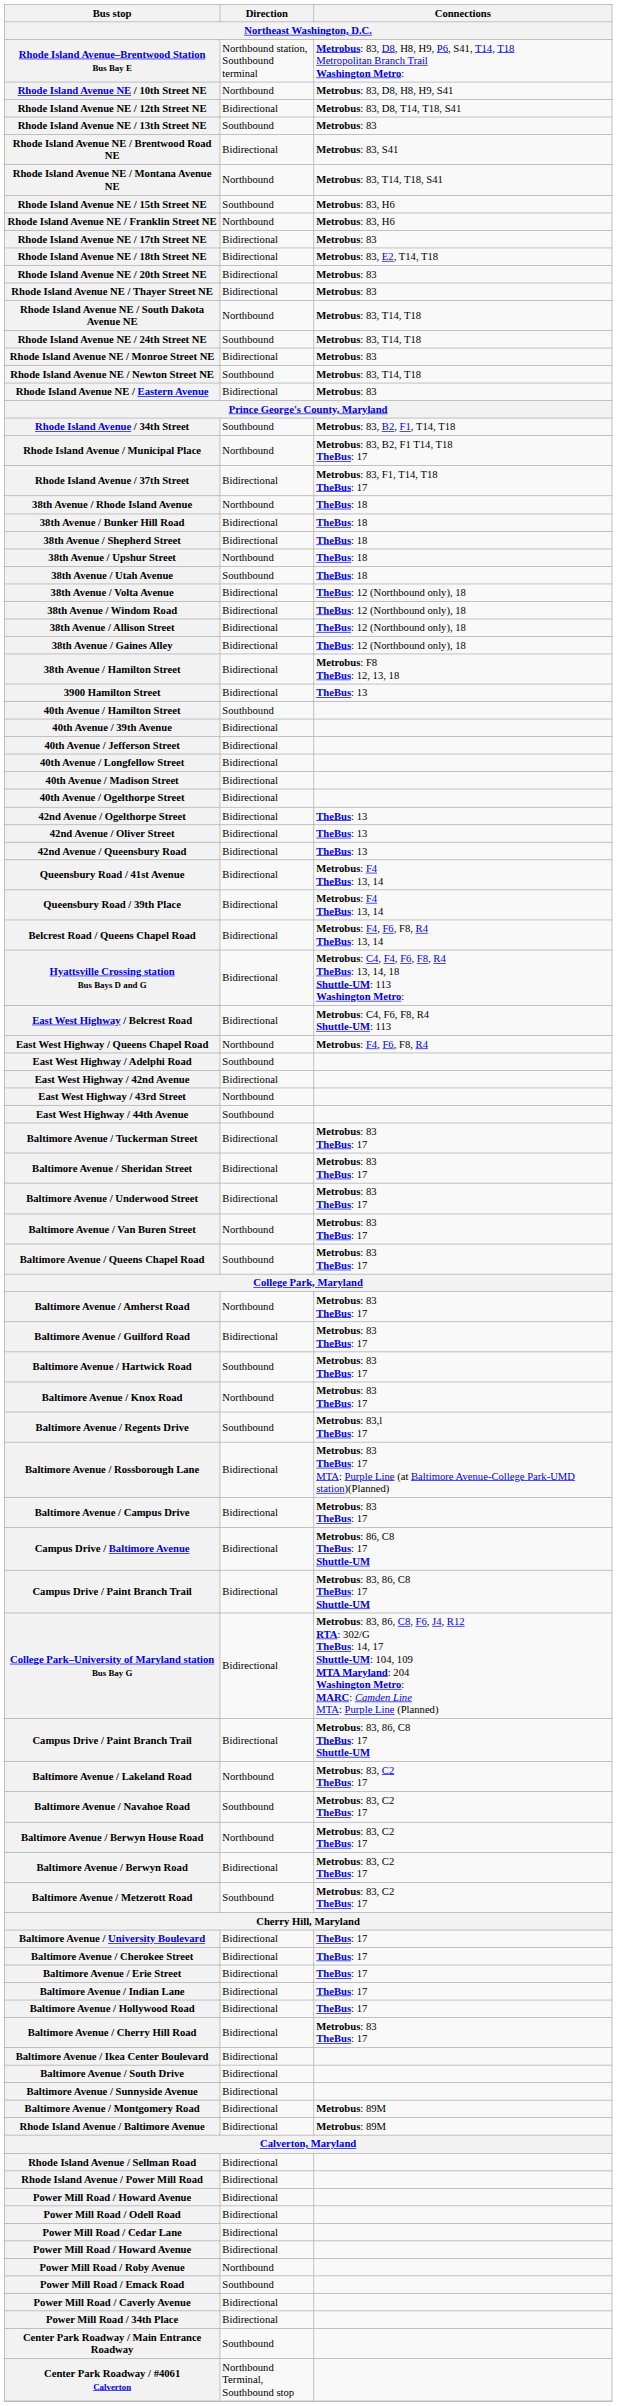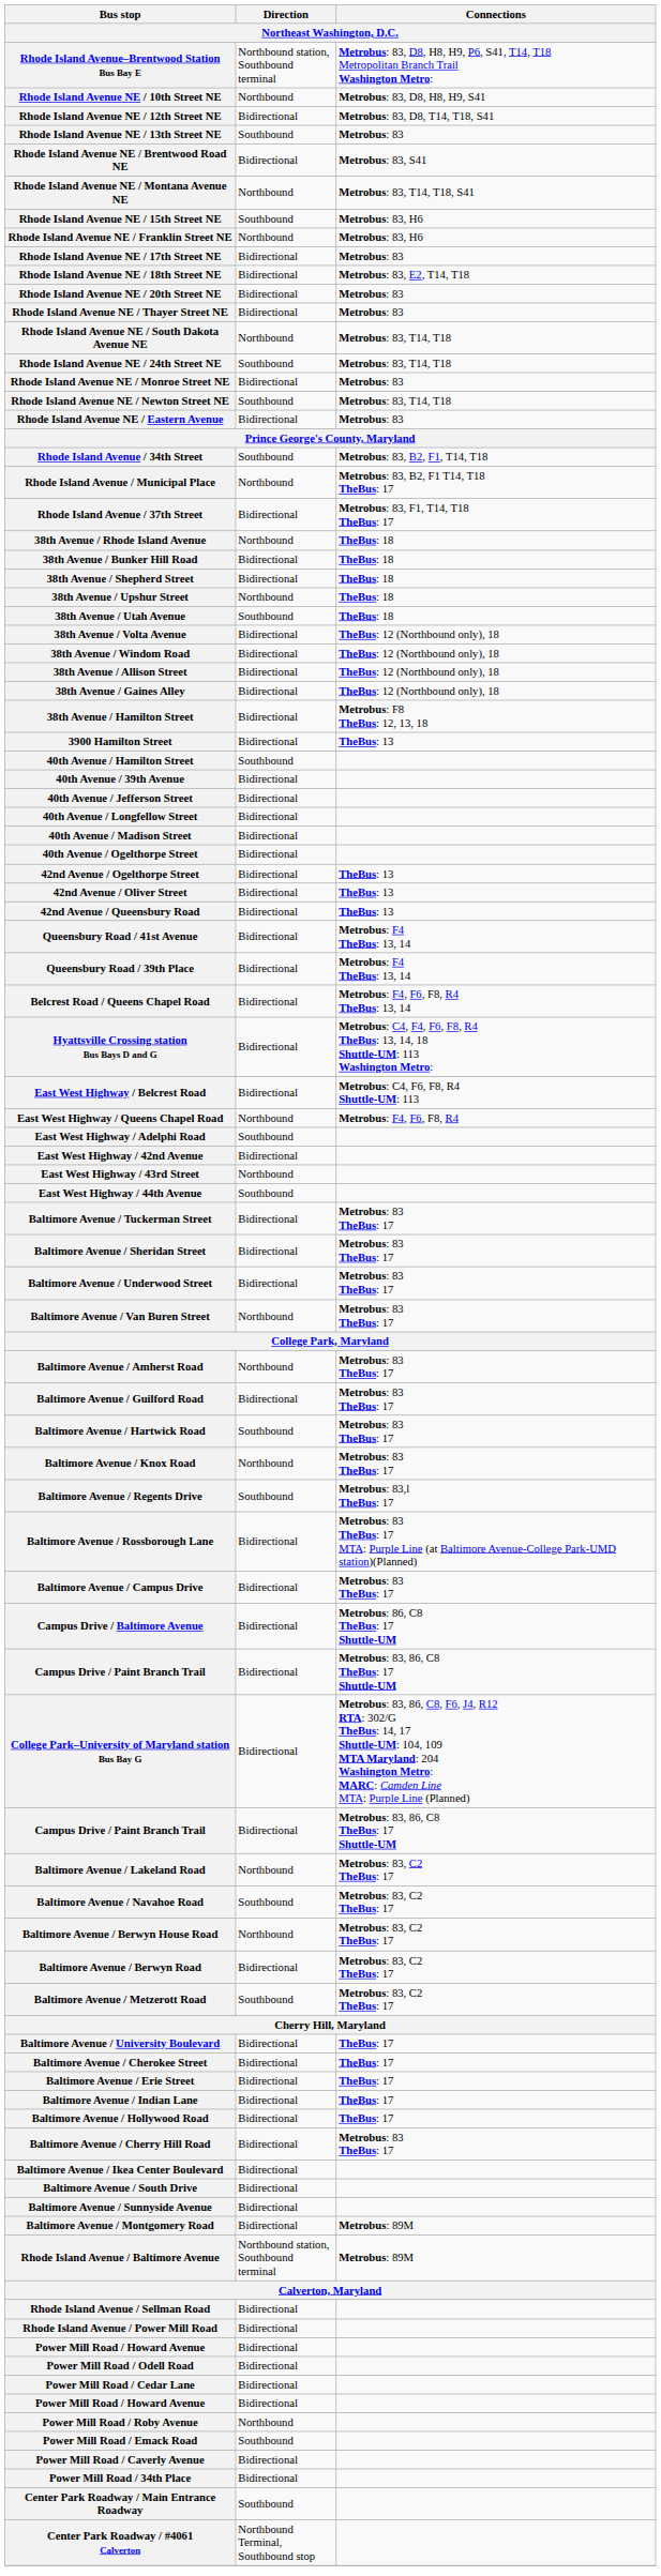- row: Baltimore Avenue / Queens Chapel Road | Southbound | Metrobus: 83 TheBus: 17
Rhode Island Avenue / Baltimore Avenue | Direction: Bidirectional -> Northbound station, Southbound terminal
